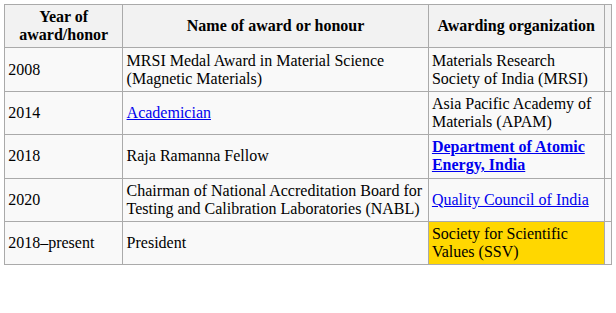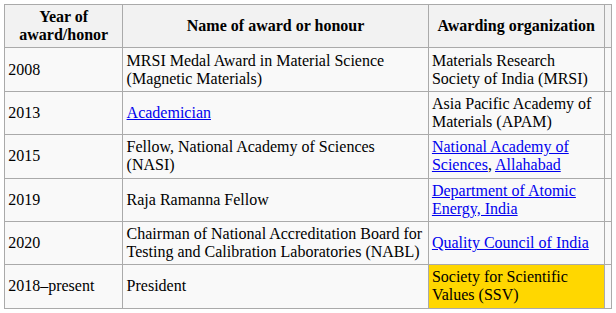Academician | Year of award/honor: 2014 -> 2013
+ row: 2015 | Fellow, National Academy of Sciences (NASI) | National Academy of Sciences, Allahabad
Raja Ramanna Fellow | Year of award/honor: 2018 -> 2019
Raja Ramanna Fellow | Awarding organization: bold -> normal
